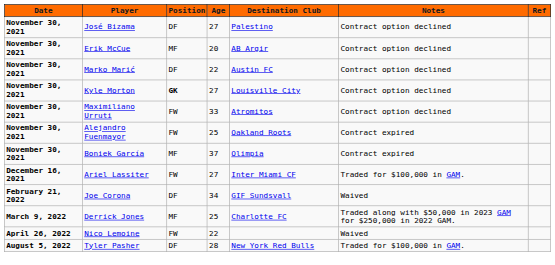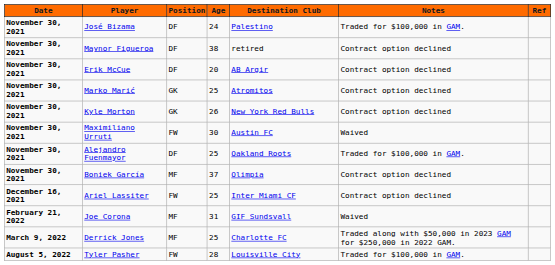José Bizama | Age: 27 -> 24
José Bizama | Notes: Contract option declined -> Traded for $100,000 in GAM.
+ row: November 30, 2021 | Maynor Figueroa | DF | 38 | retired | Contract option declined
Erik McCue | Position: MF -> DF
Marko Marić | Position: DF -> GK
Marko Marić | Age: 22 -> 25
Marko Marić | Destination Club: Austin FC -> Atromitos
Kyle Morton | Position: bold -> normal
Kyle Morton | Age: 27 -> 26
Kyle Morton | Destination Club: Louisville City -> New York Red Bulls
Maximiliano Urruti | Age: 33 -> 30
Maximiliano Urruti | Destination Club: Atromitos -> Austin FC
Maximiliano Urruti | Notes: Contract option declined -> Waived
Alejandro Fuenmayor | Position: FW -> DF
Alejandro Fuenmayor | Notes: Contract expired -> Traded for $100,000 in GAM.
Boniek García | Notes: Contract expired -> Contract option declined
Ariel Lassiter | Age: 27 -> 25
Ariel Lassiter | Notes: Traded for $100,000 in GAM. -> Contract option declined
Joe Corona | Position: DF -> MF
Joe Corona | Age: 34 -> 31
- row: April 26, 2022 | Nico Lemoine | FW | 22 | Waived
Tyler Pasher | Position: DF -> FW
Tyler Pasher | Destination Club: New York Red Bulls -> Louisville City
